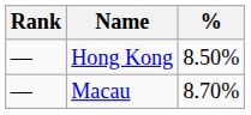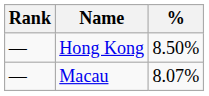Macau | %: 8.70% -> 8.07%
